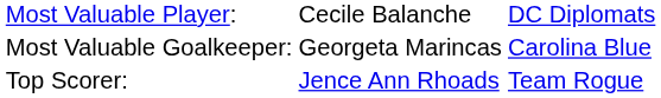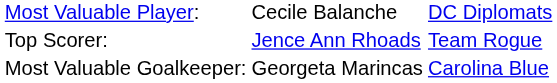rows swapped: Most Valuable Goalkeeper: <-> Top Scorer:
